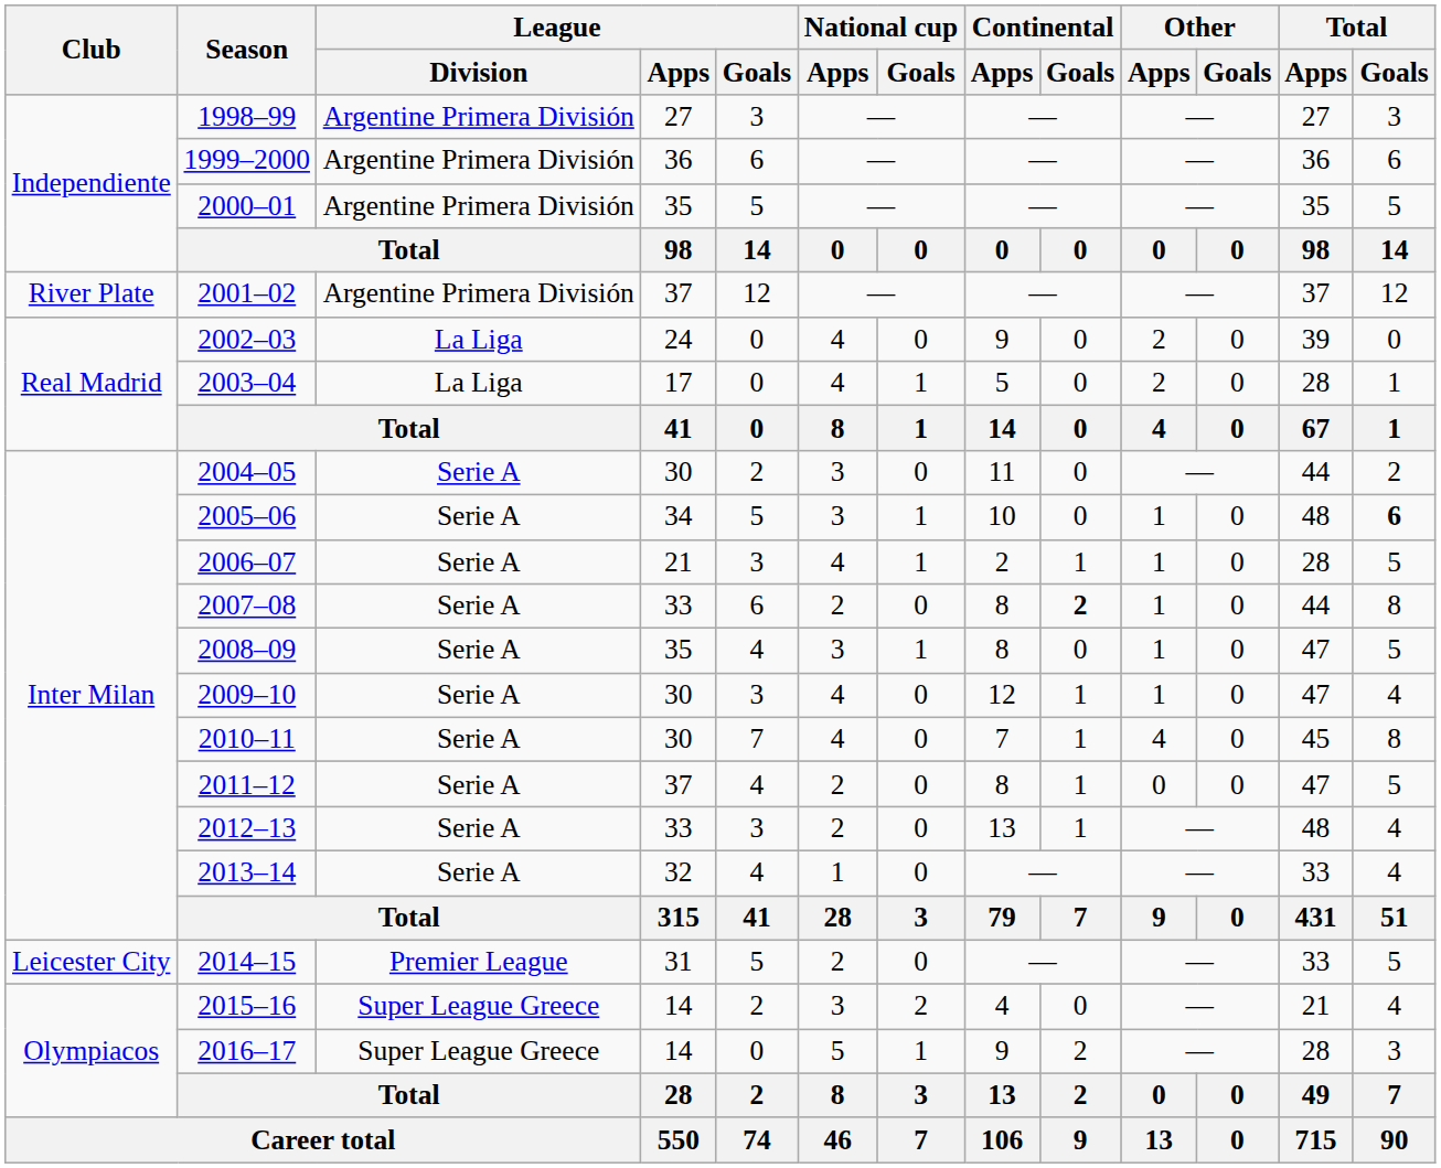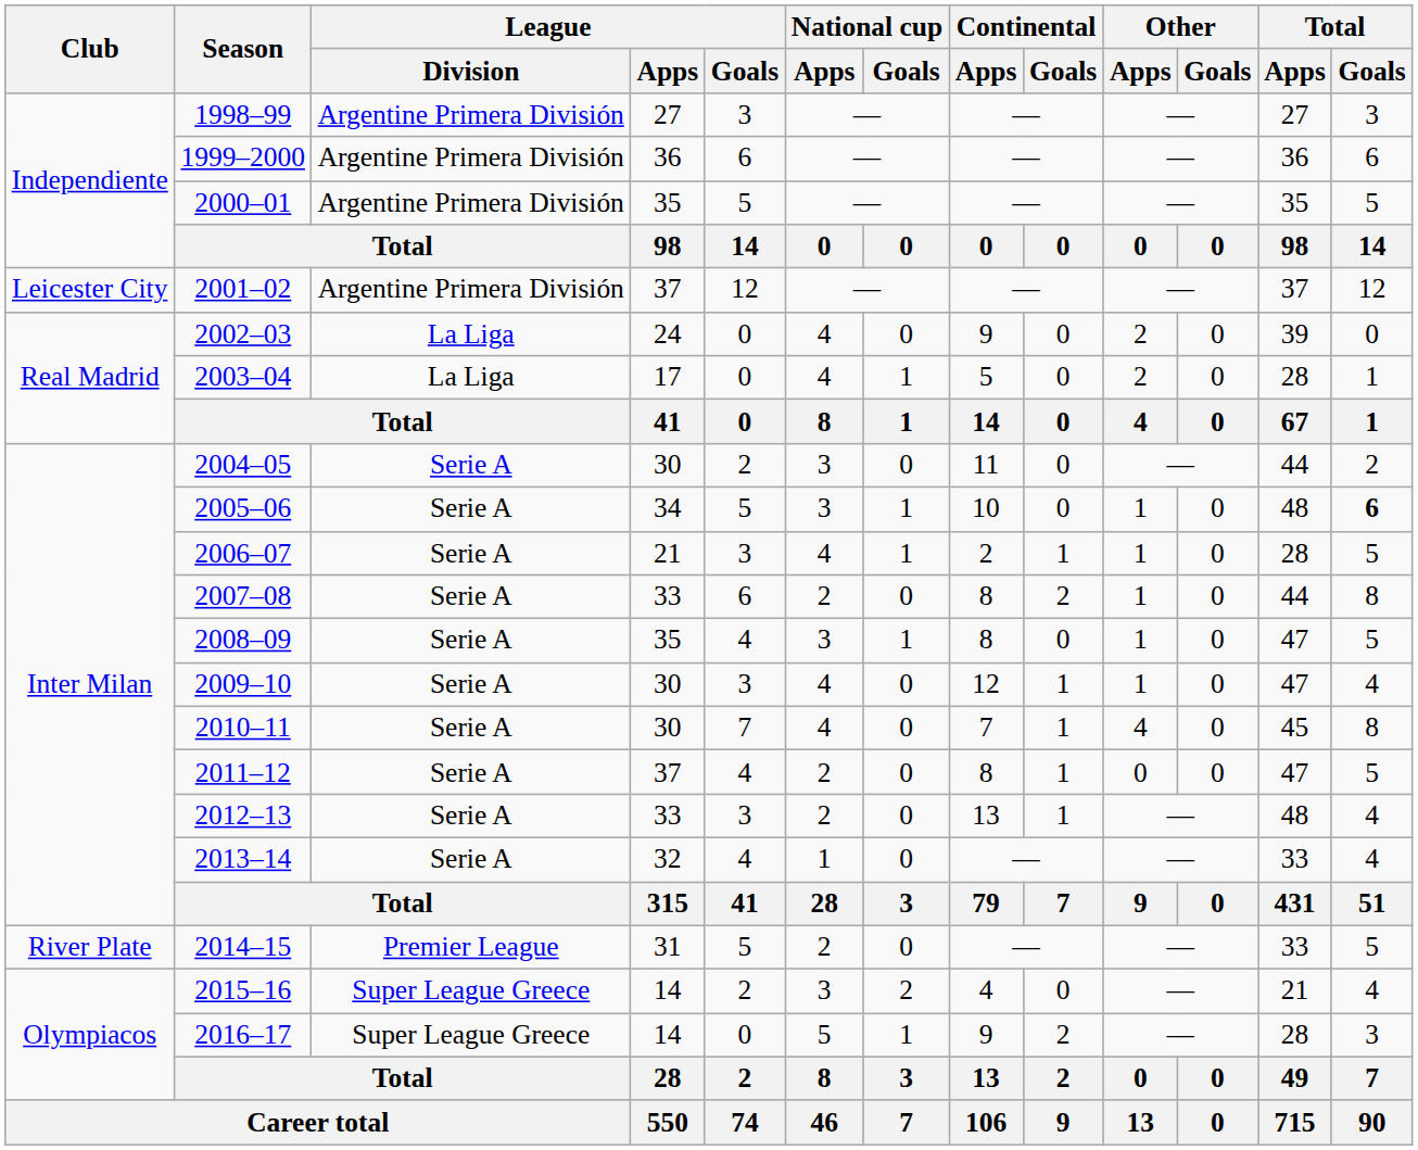2001–02 | Club: River Plate -> Leicester City
2007–08 | Continental / Goals: bold -> normal
2014–15 | Club: Leicester City -> River Plate
